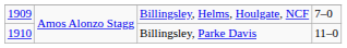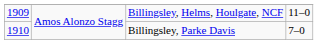Billingsley, Helms, Houlgate, NCF | column 4: 7–0 -> 11–0
Billingsley, Parke Davis | column 4: 11–0 -> 7–0
